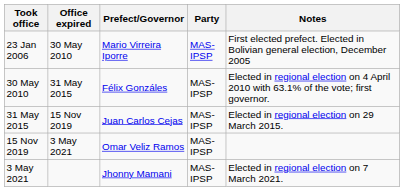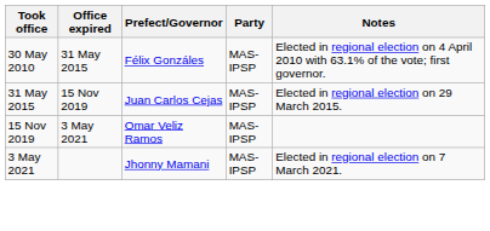- row: 23 Jan 2006 | 30 May 2010 | Mario Virreira Iporre | MAS-IPSP | First elected prefect. Elected in Bolivian general election, December 2005
